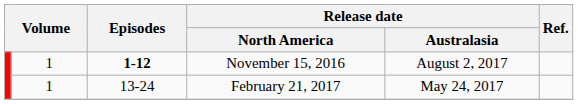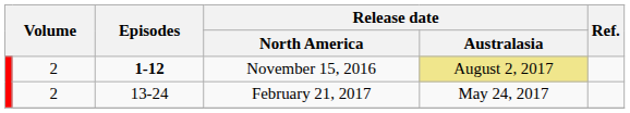November 15, 2016 | column 2: 1 -> 2
November 15, 2016 | Release date / Australasia: no background -> khaki background
February 21, 2017 | column 2: 1 -> 2
